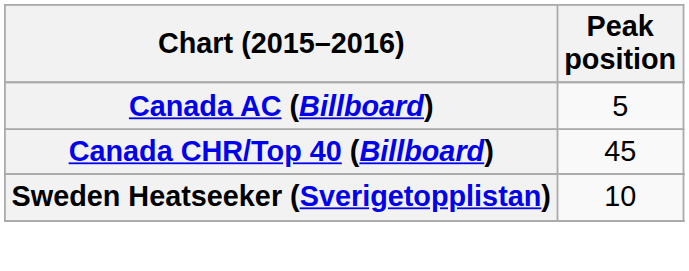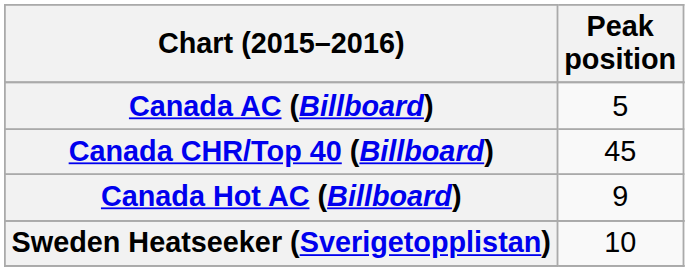+ row: Canada Hot AC (Billboard) | 9
